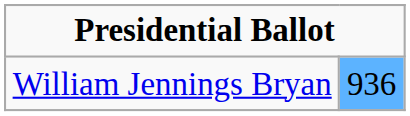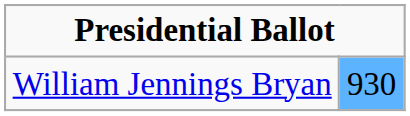William Jennings Bryan | column 2: 936 -> 930
